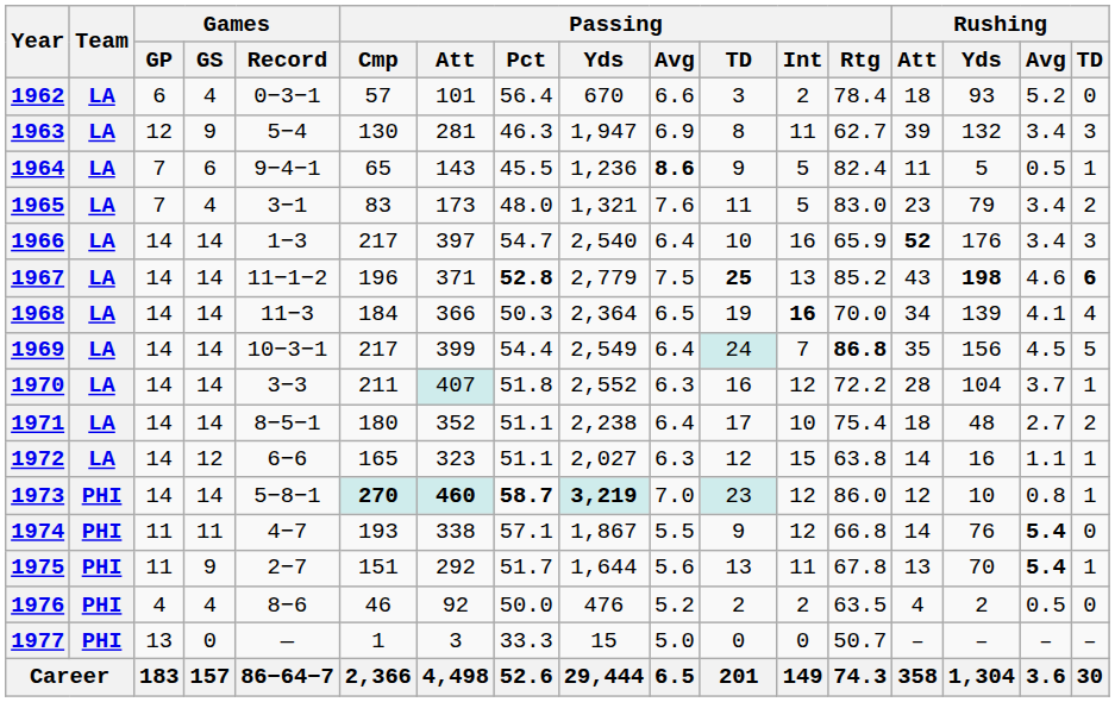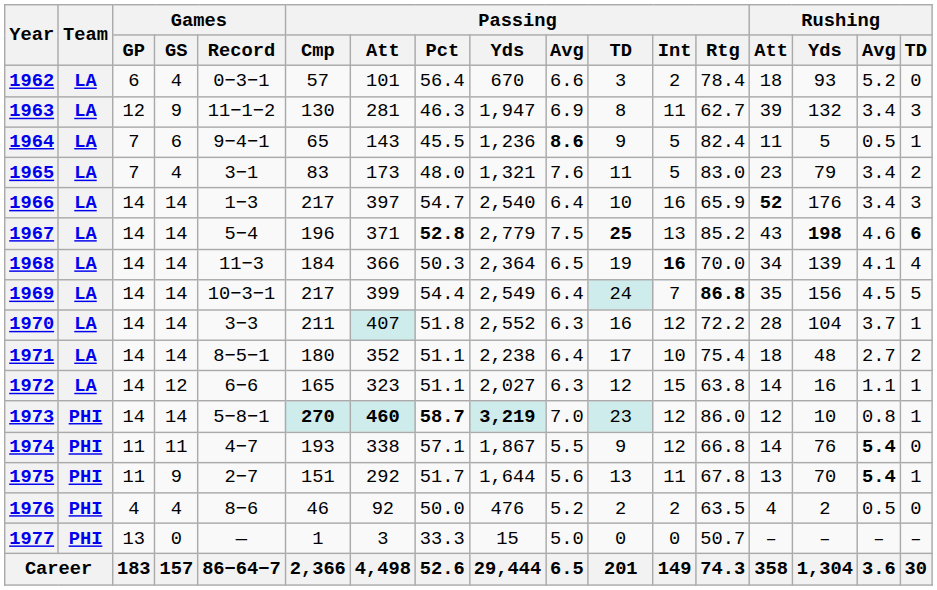1963 | Games / Record: 5−4 -> 11−1−2
1967 | Games / Record: 11−1−2 -> 5−4
